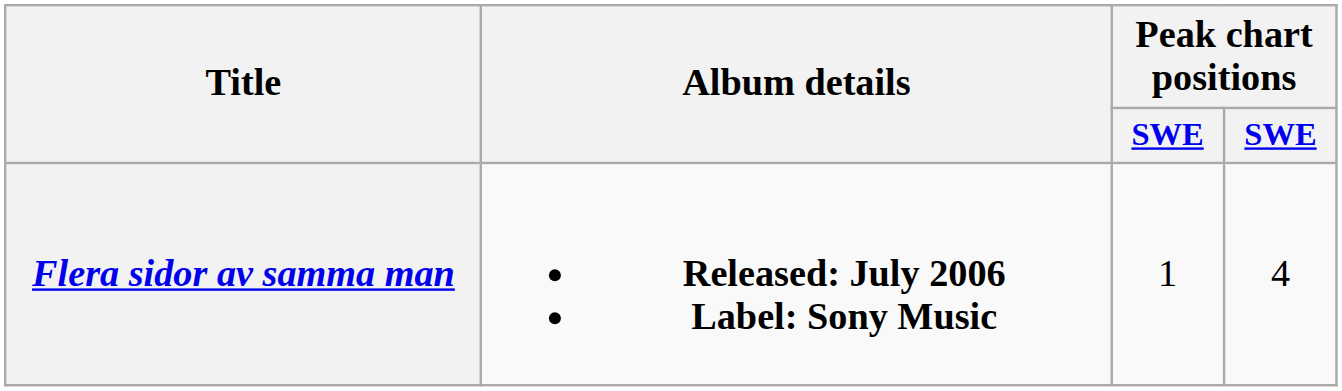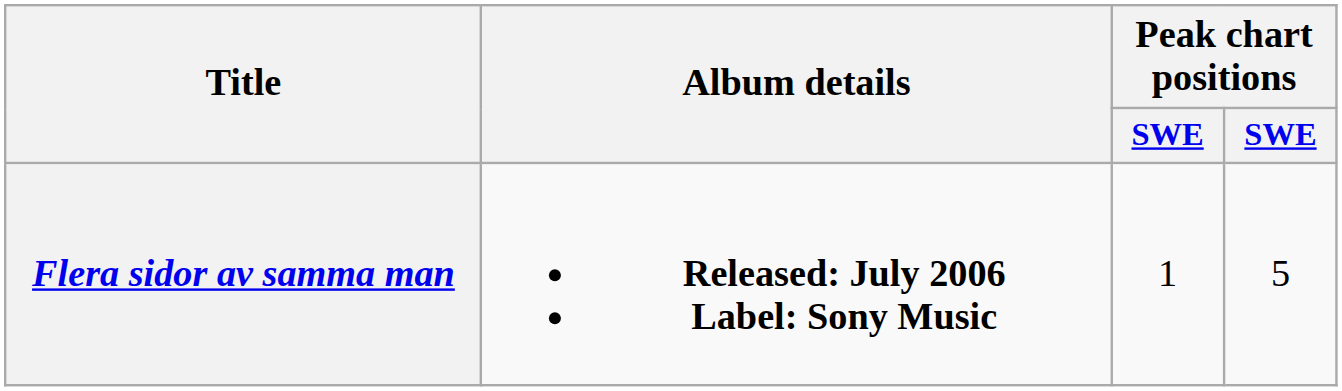Flera sidor av samma man | column 4: 4 -> 5
